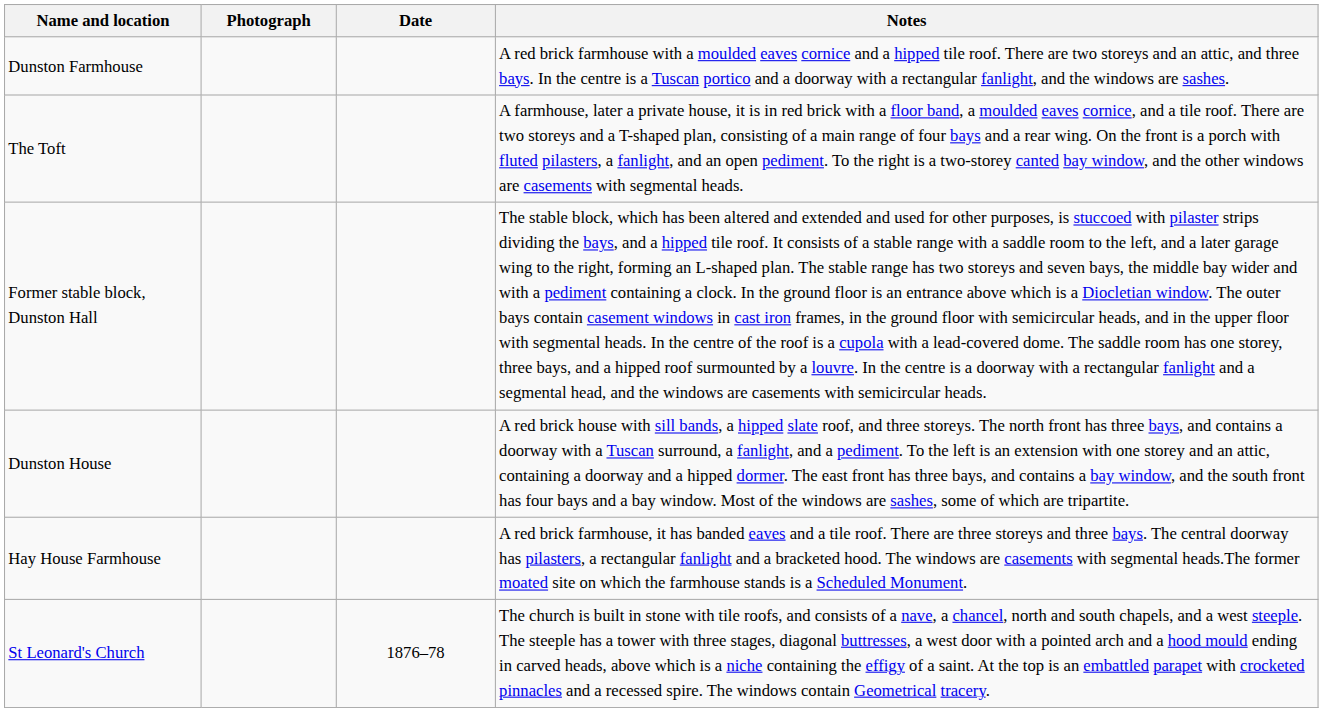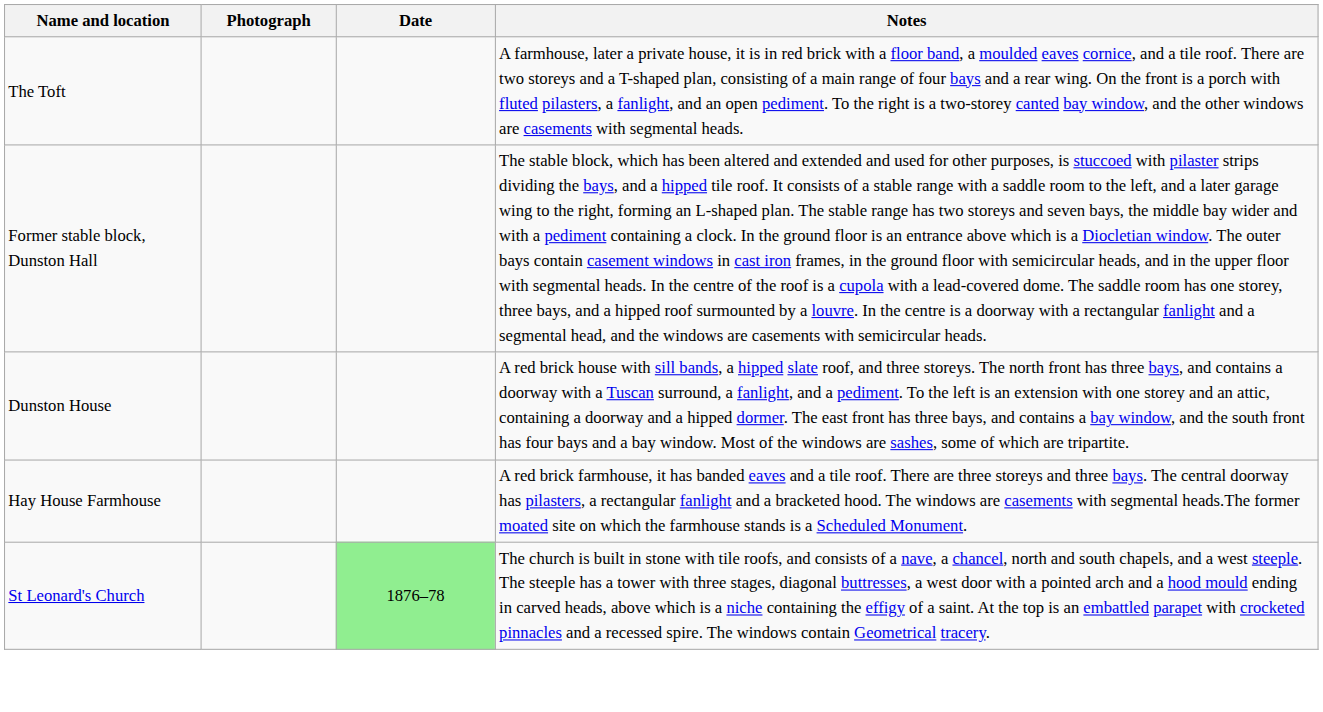- row: Dunston Farmhouse | A red brick farmhouse with a moulded eaves cornice and a hipped tile roof. There are two storeys and an attic, and three bays. In the centre is a Tuscan portico and a doorway with a rectangular fanlight, and the windows are sashes.
St Leonard's Church | Date: no background -> lightgreen background
